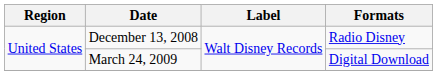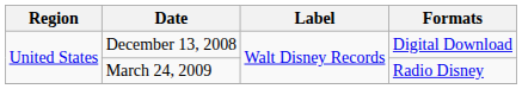December 13, 2008 | Formats: Radio Disney -> Digital Download
March 24, 2009 | Formats: Digital Download -> Radio Disney
